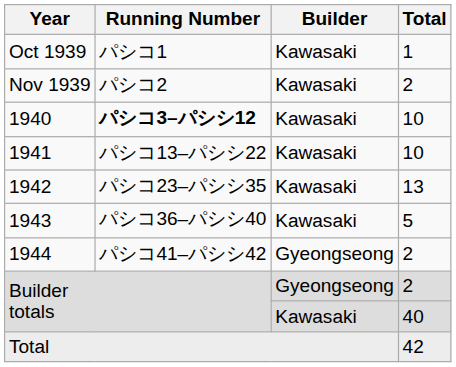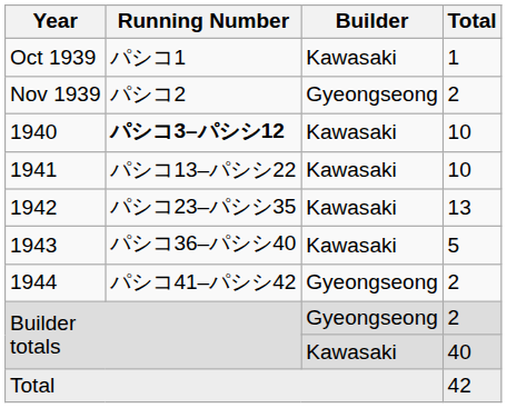Nov 1939 | Builder: Kawasaki -> Gyeongseong
